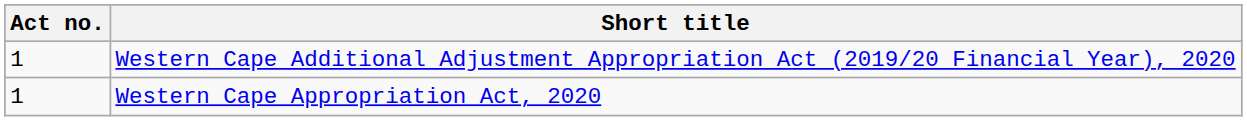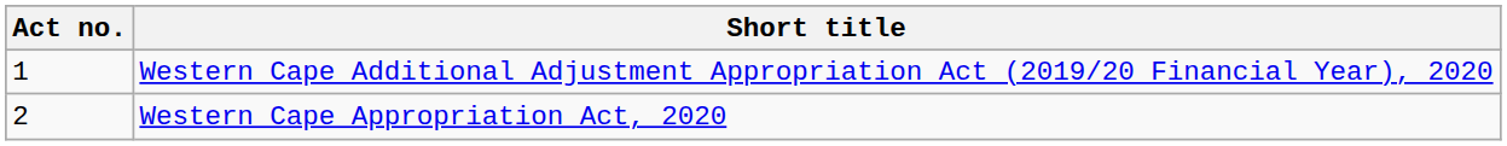Western Cape Appropriation Act, 2020 | Act no.: 1 -> 2
